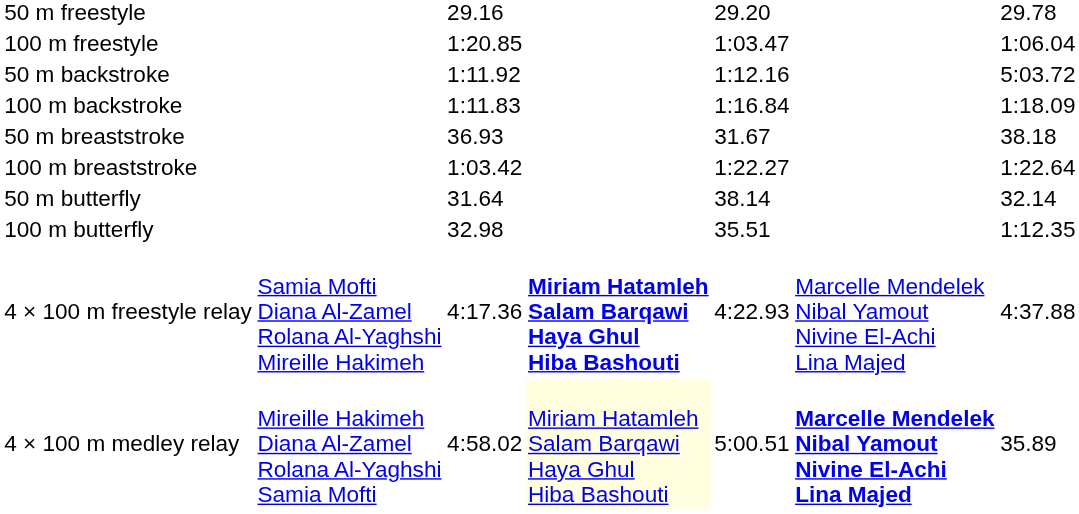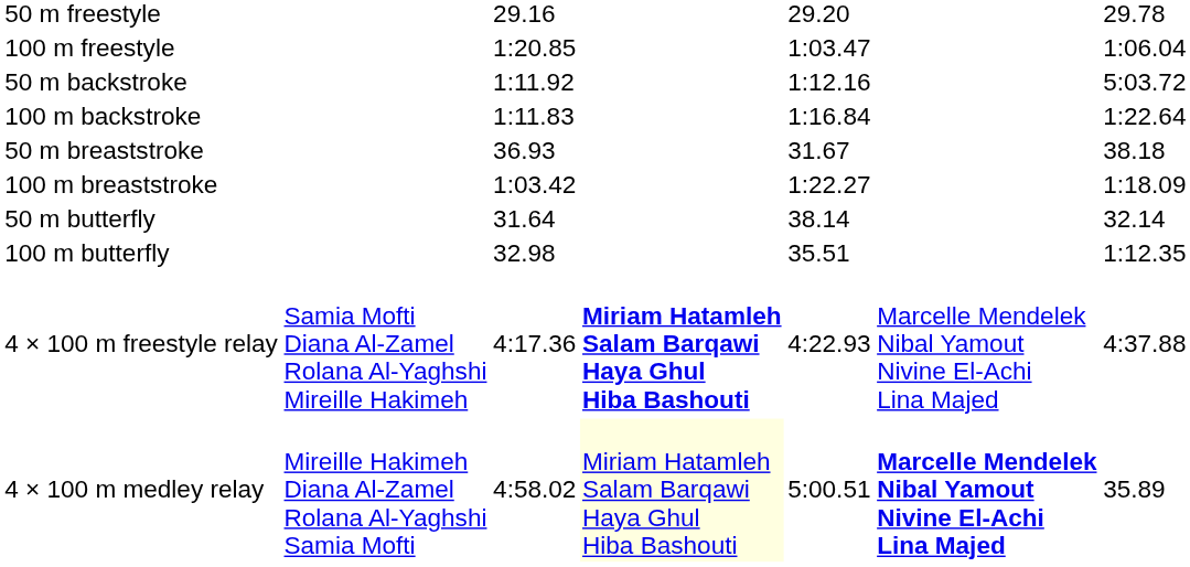100 m backstroke | column 7: 1:18.09 -> 1:22.64
100 m breaststroke | column 7: 1:22.64 -> 1:18.09
